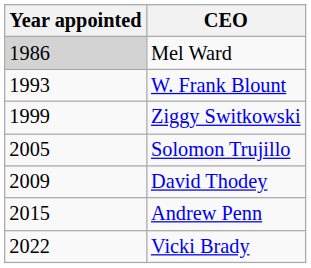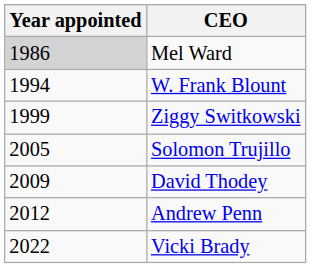W. Frank Blount | Year appointed: 1993 -> 1994
Andrew Penn | Year appointed: 2015 -> 2012
